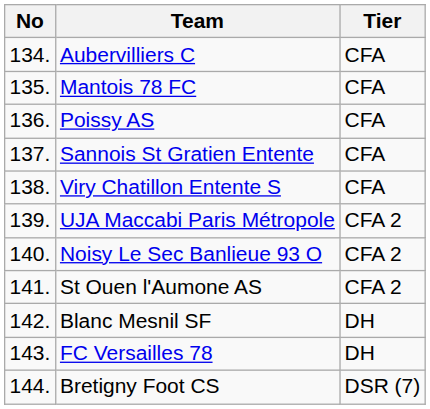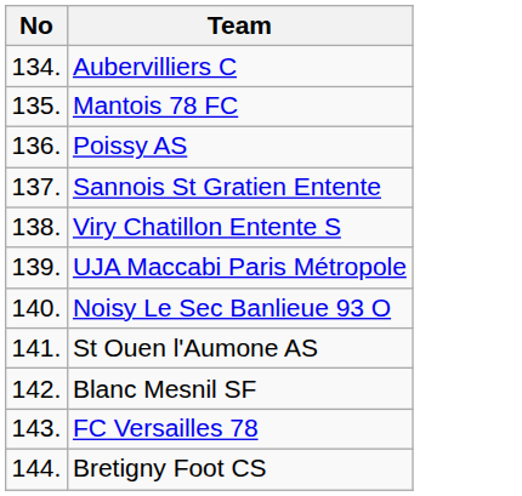- column: Tier | CFA | CFA | CFA | CFA | CFA | CFA 2 | CFA 2 | CFA 2 | DH | DH | DSR (7)
